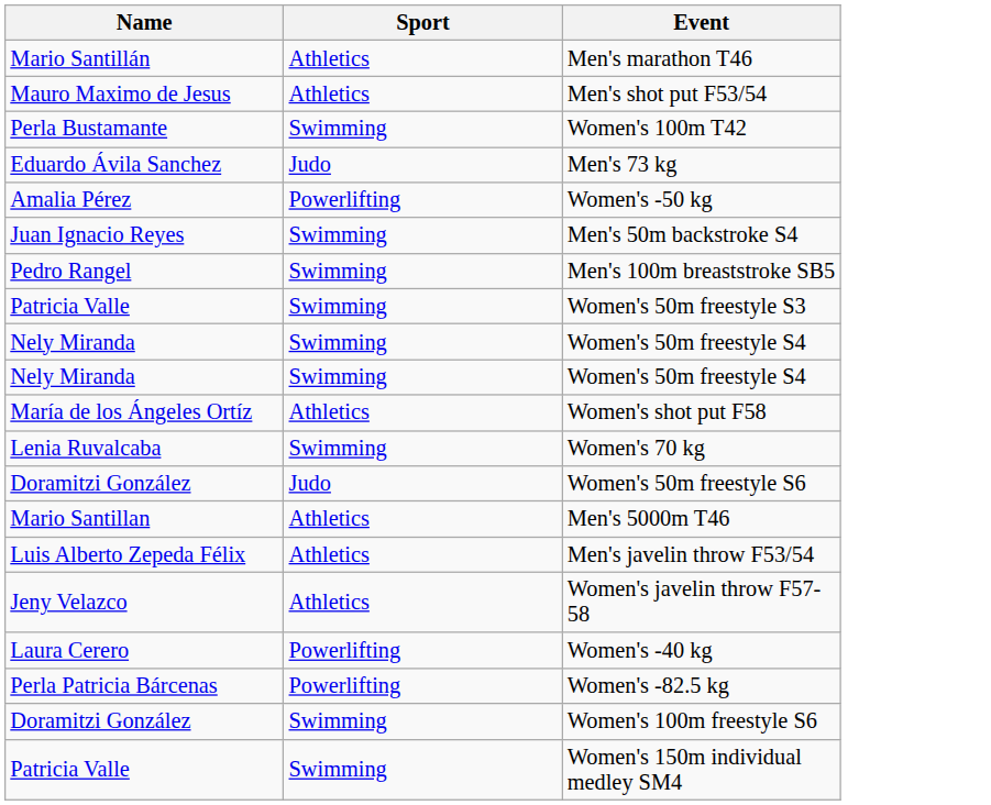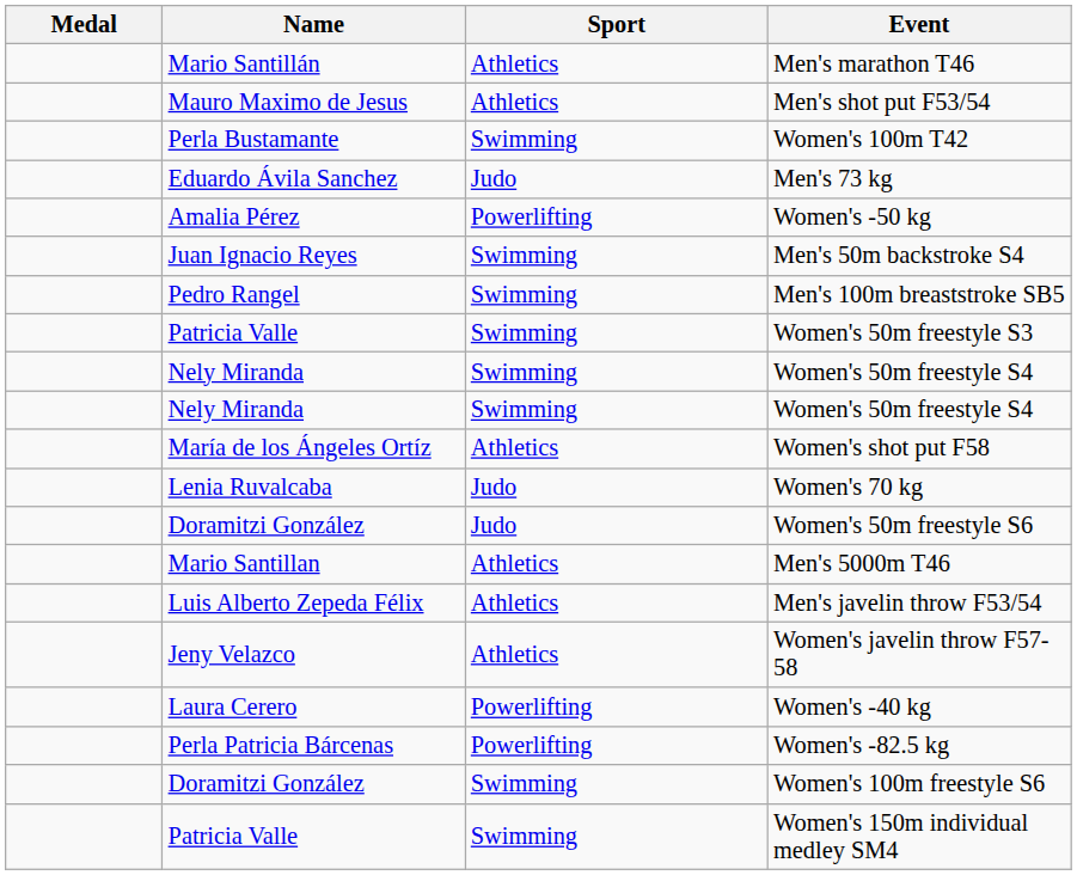+ column: Medal
Women's 70 kg | Sport: Swimming -> Judo
